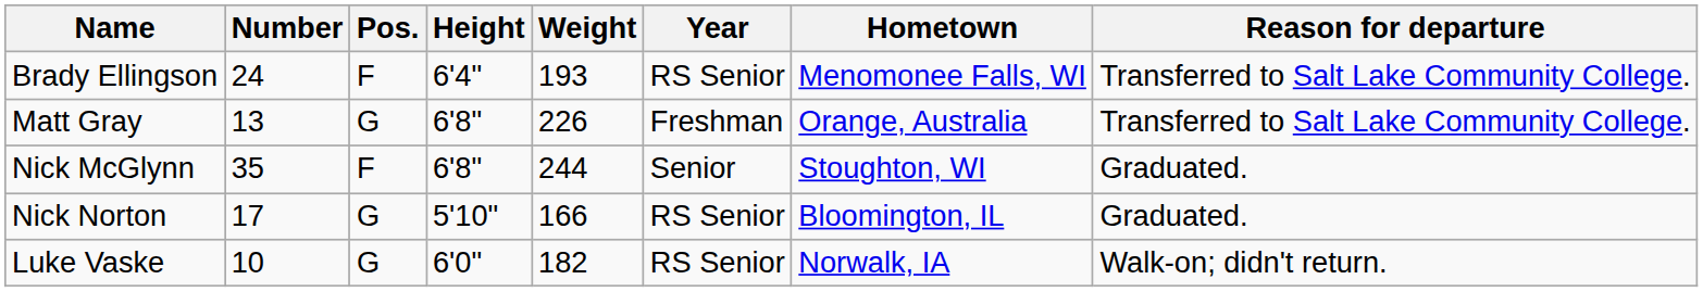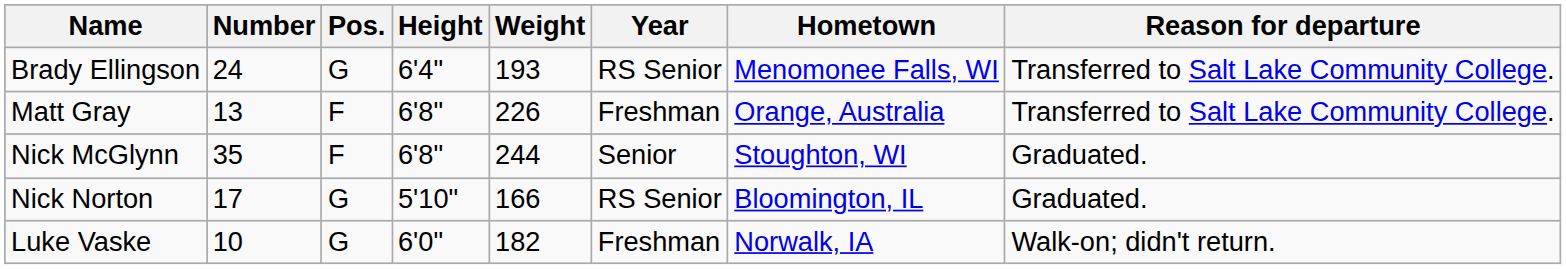Brady Ellingson | Pos.: F -> G
Matt Gray | Pos.: G -> F
Luke Vaske | Year: RS Senior -> Freshman
